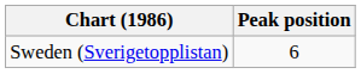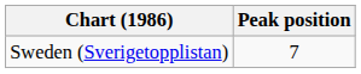Sweden (Sverigetopplistan) | Peak position: 6 -> 7
